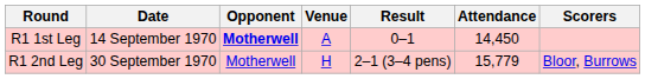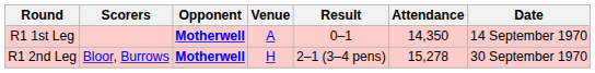columns swapped: Date <-> Scorers
R1 1st Leg | Attendance: 14,450 -> 14,350
R1 2nd Leg | Opponent: normal -> bold
R1 2nd Leg | Attendance: 15,779 -> 15,278
